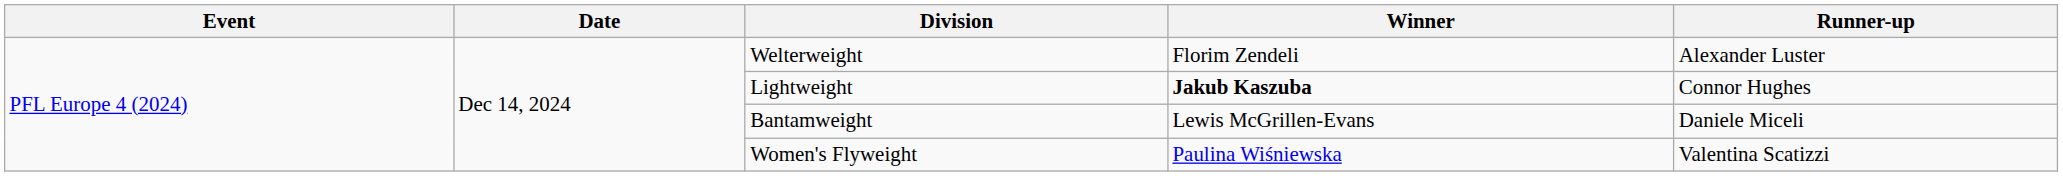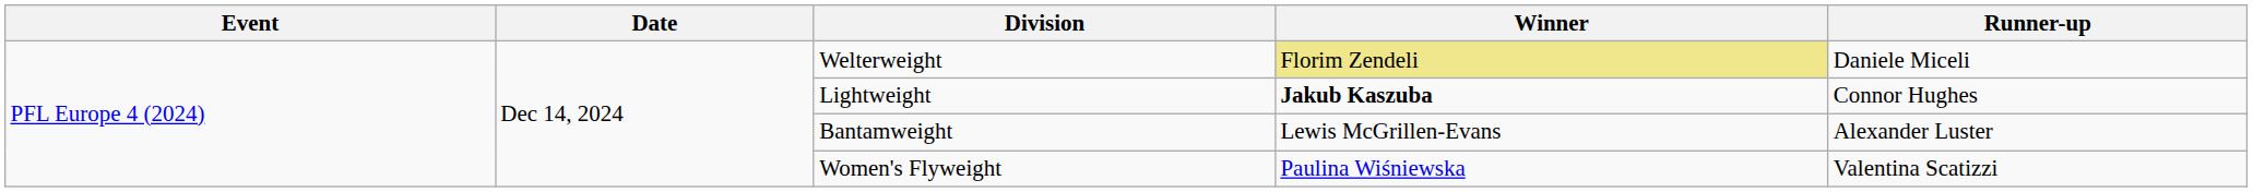Welterweight | Winner: no background -> khaki background
Welterweight | Runner-up: Alexander Luster -> Daniele Miceli
Bantamweight | Runner-up: Daniele Miceli -> Alexander Luster
